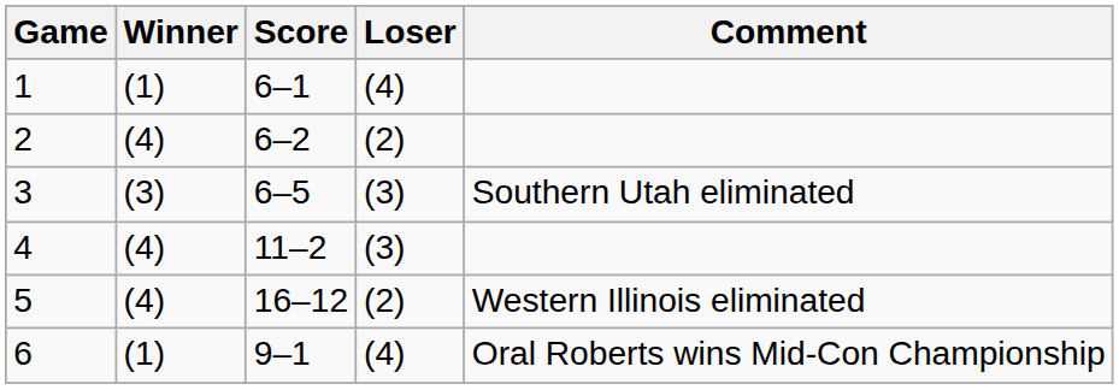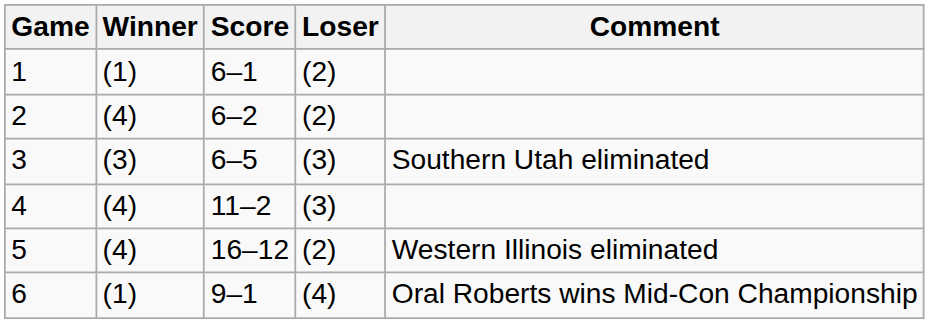1 | Loser: (4) -> (2)
